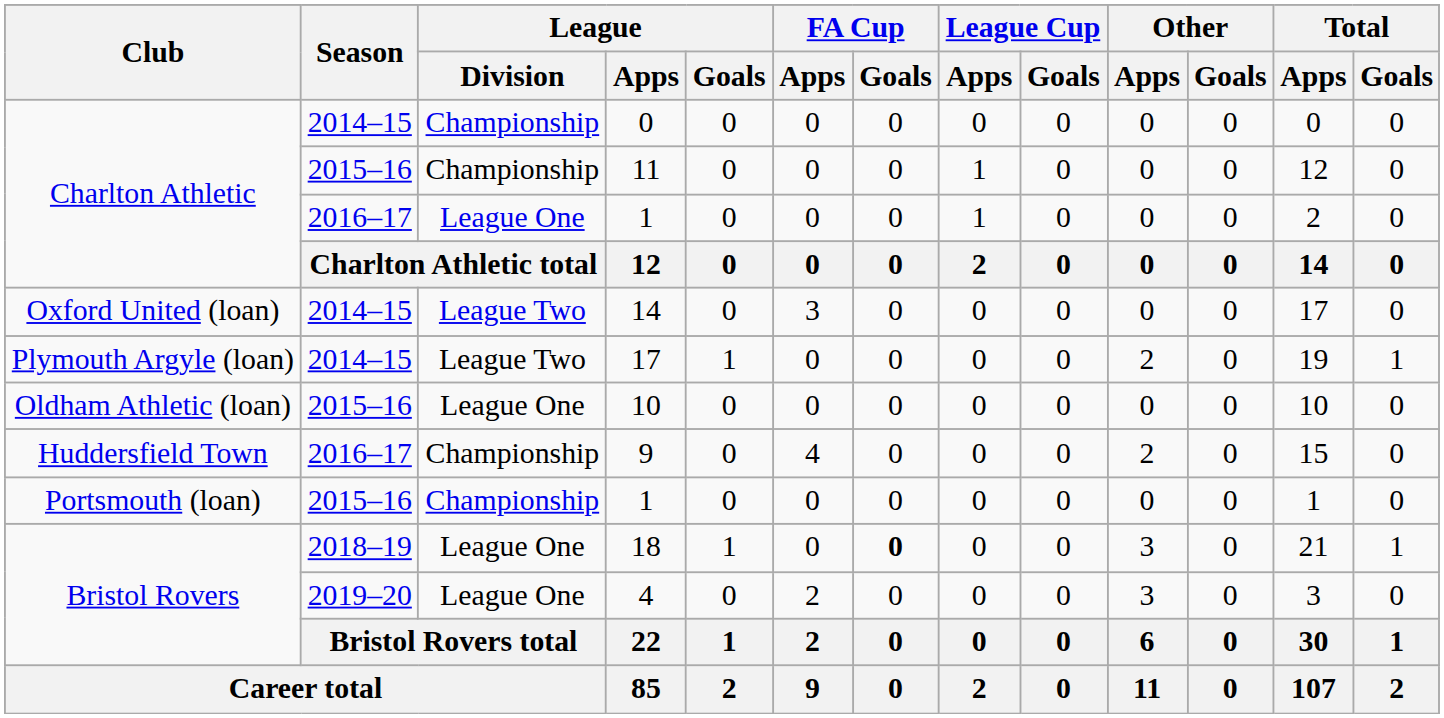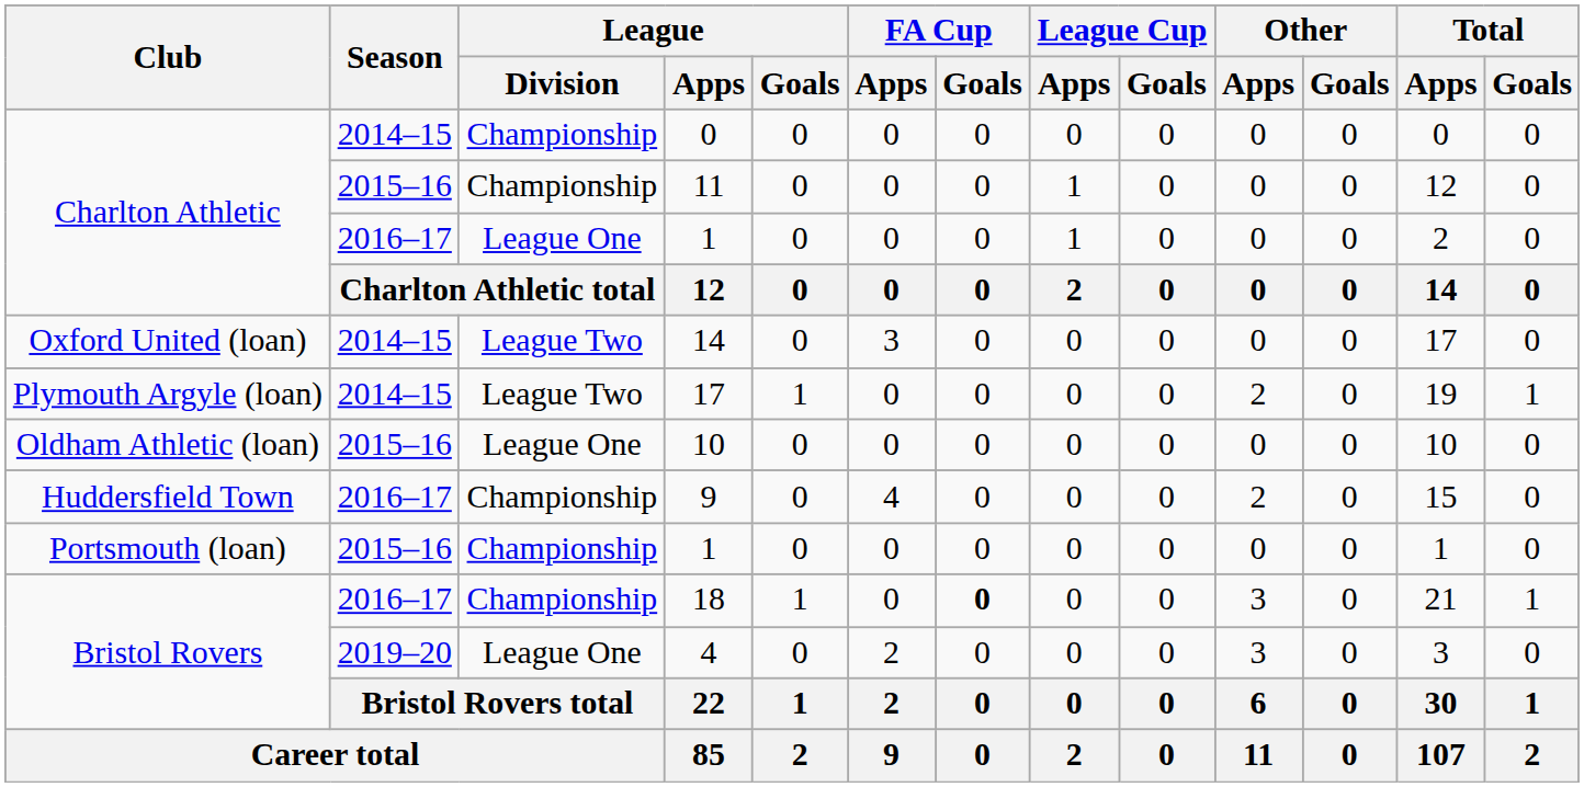18 | Season: 2018–19 -> 2016–17
18 | League / Division: League One -> Championship
